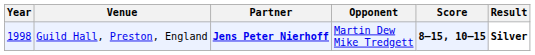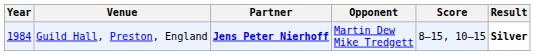Guild Hall, Preston, England | Year: 1998 -> 1984
Guild Hall, Preston, England | Score: bold -> normal
